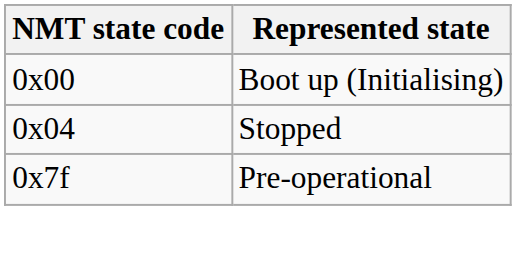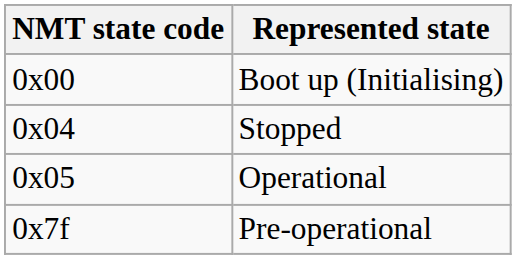+ row: 0x05 | Operational
